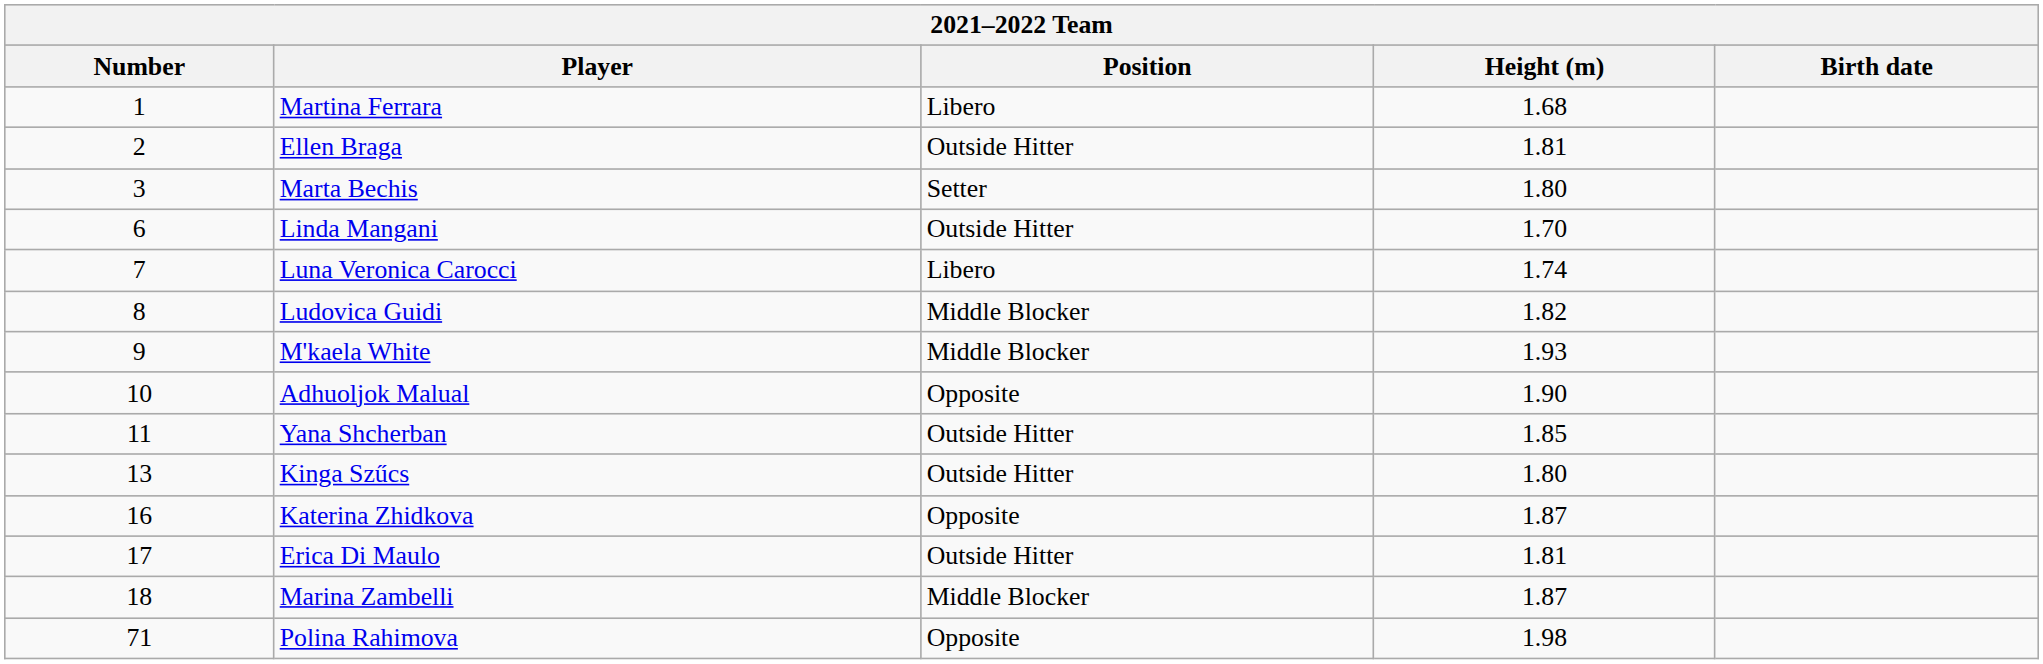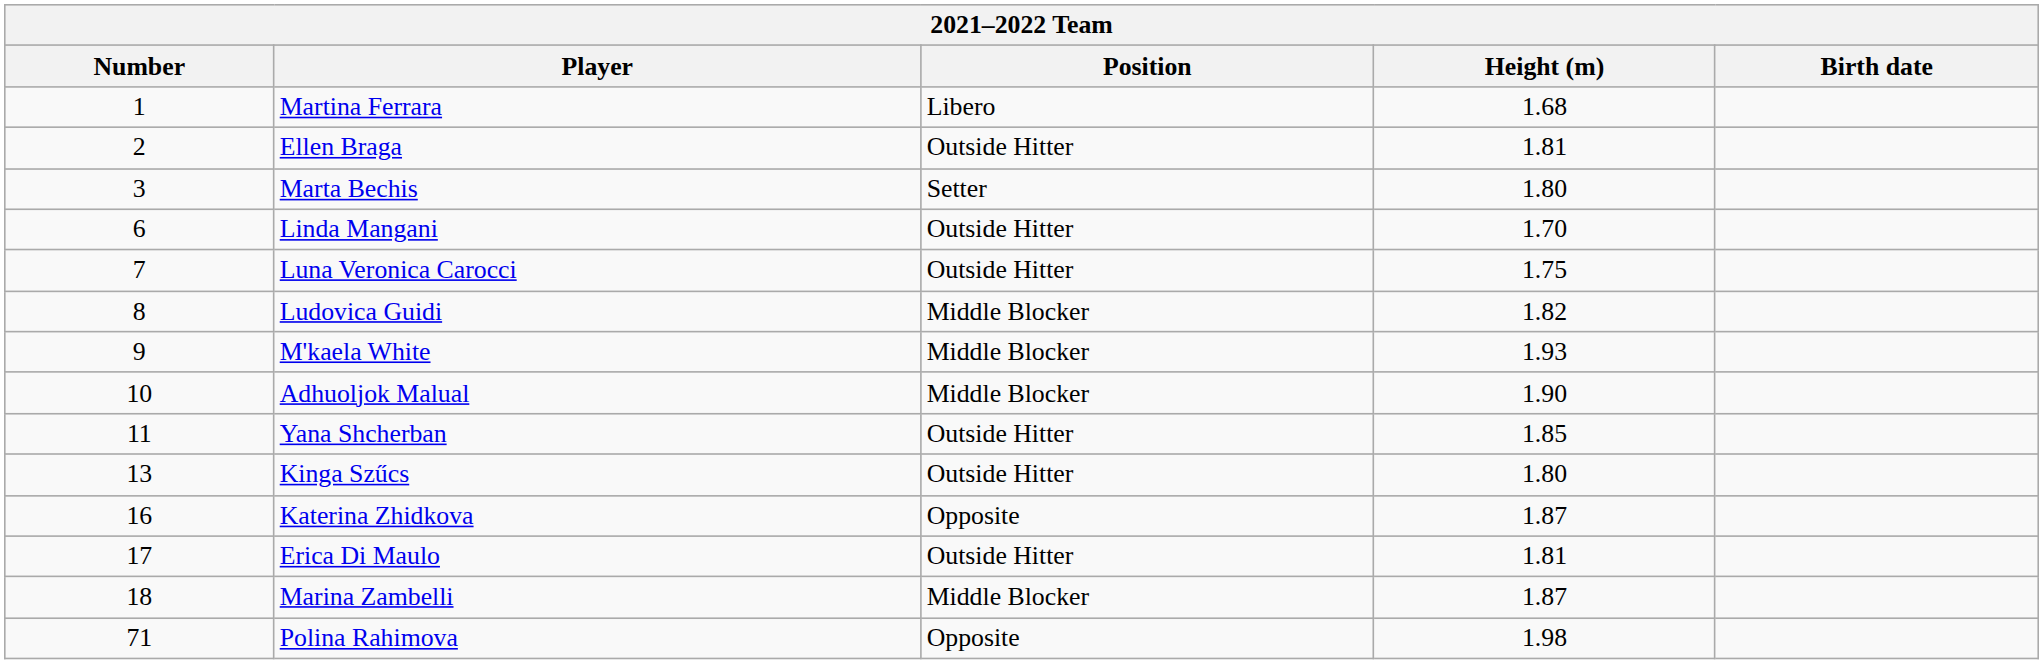Luna Veronica Carocci | Position: Libero -> Outside Hitter
Luna Veronica Carocci | Height (m): 1.74 -> 1.75
Adhuoljok Malual | Position: Opposite -> Middle Blocker
